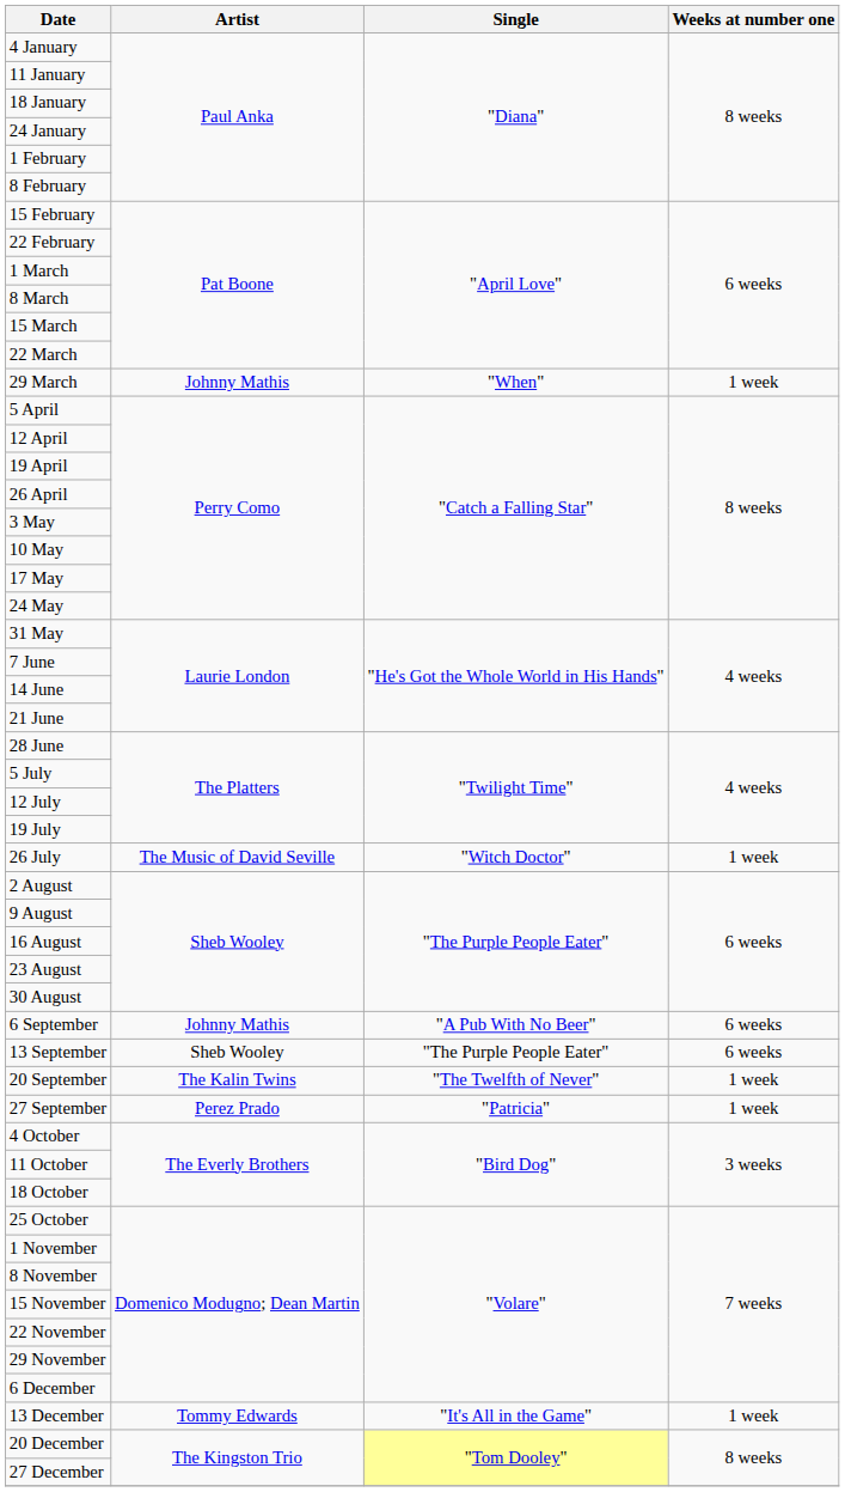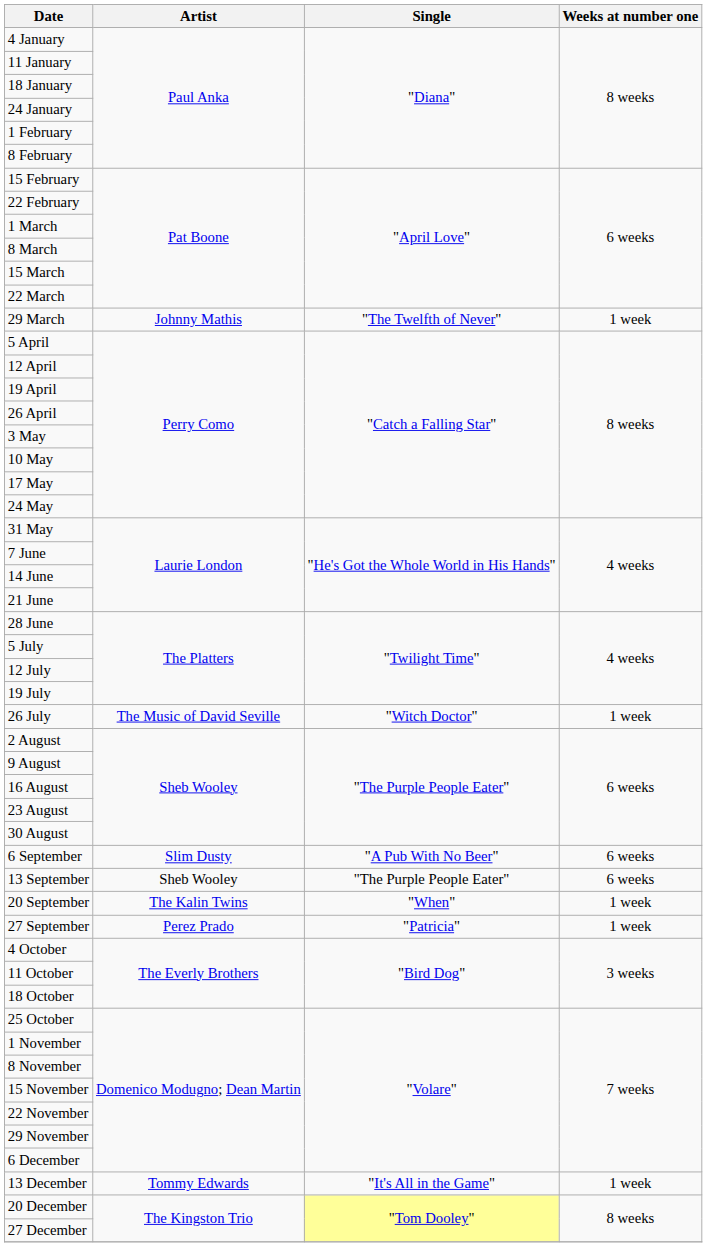29 March | Single: "When" -> "The Twelfth of Never"
6 September | Artist: Johnny Mathis -> Slim Dusty
20 September | Single: "The Twelfth of Never" -> "When"
